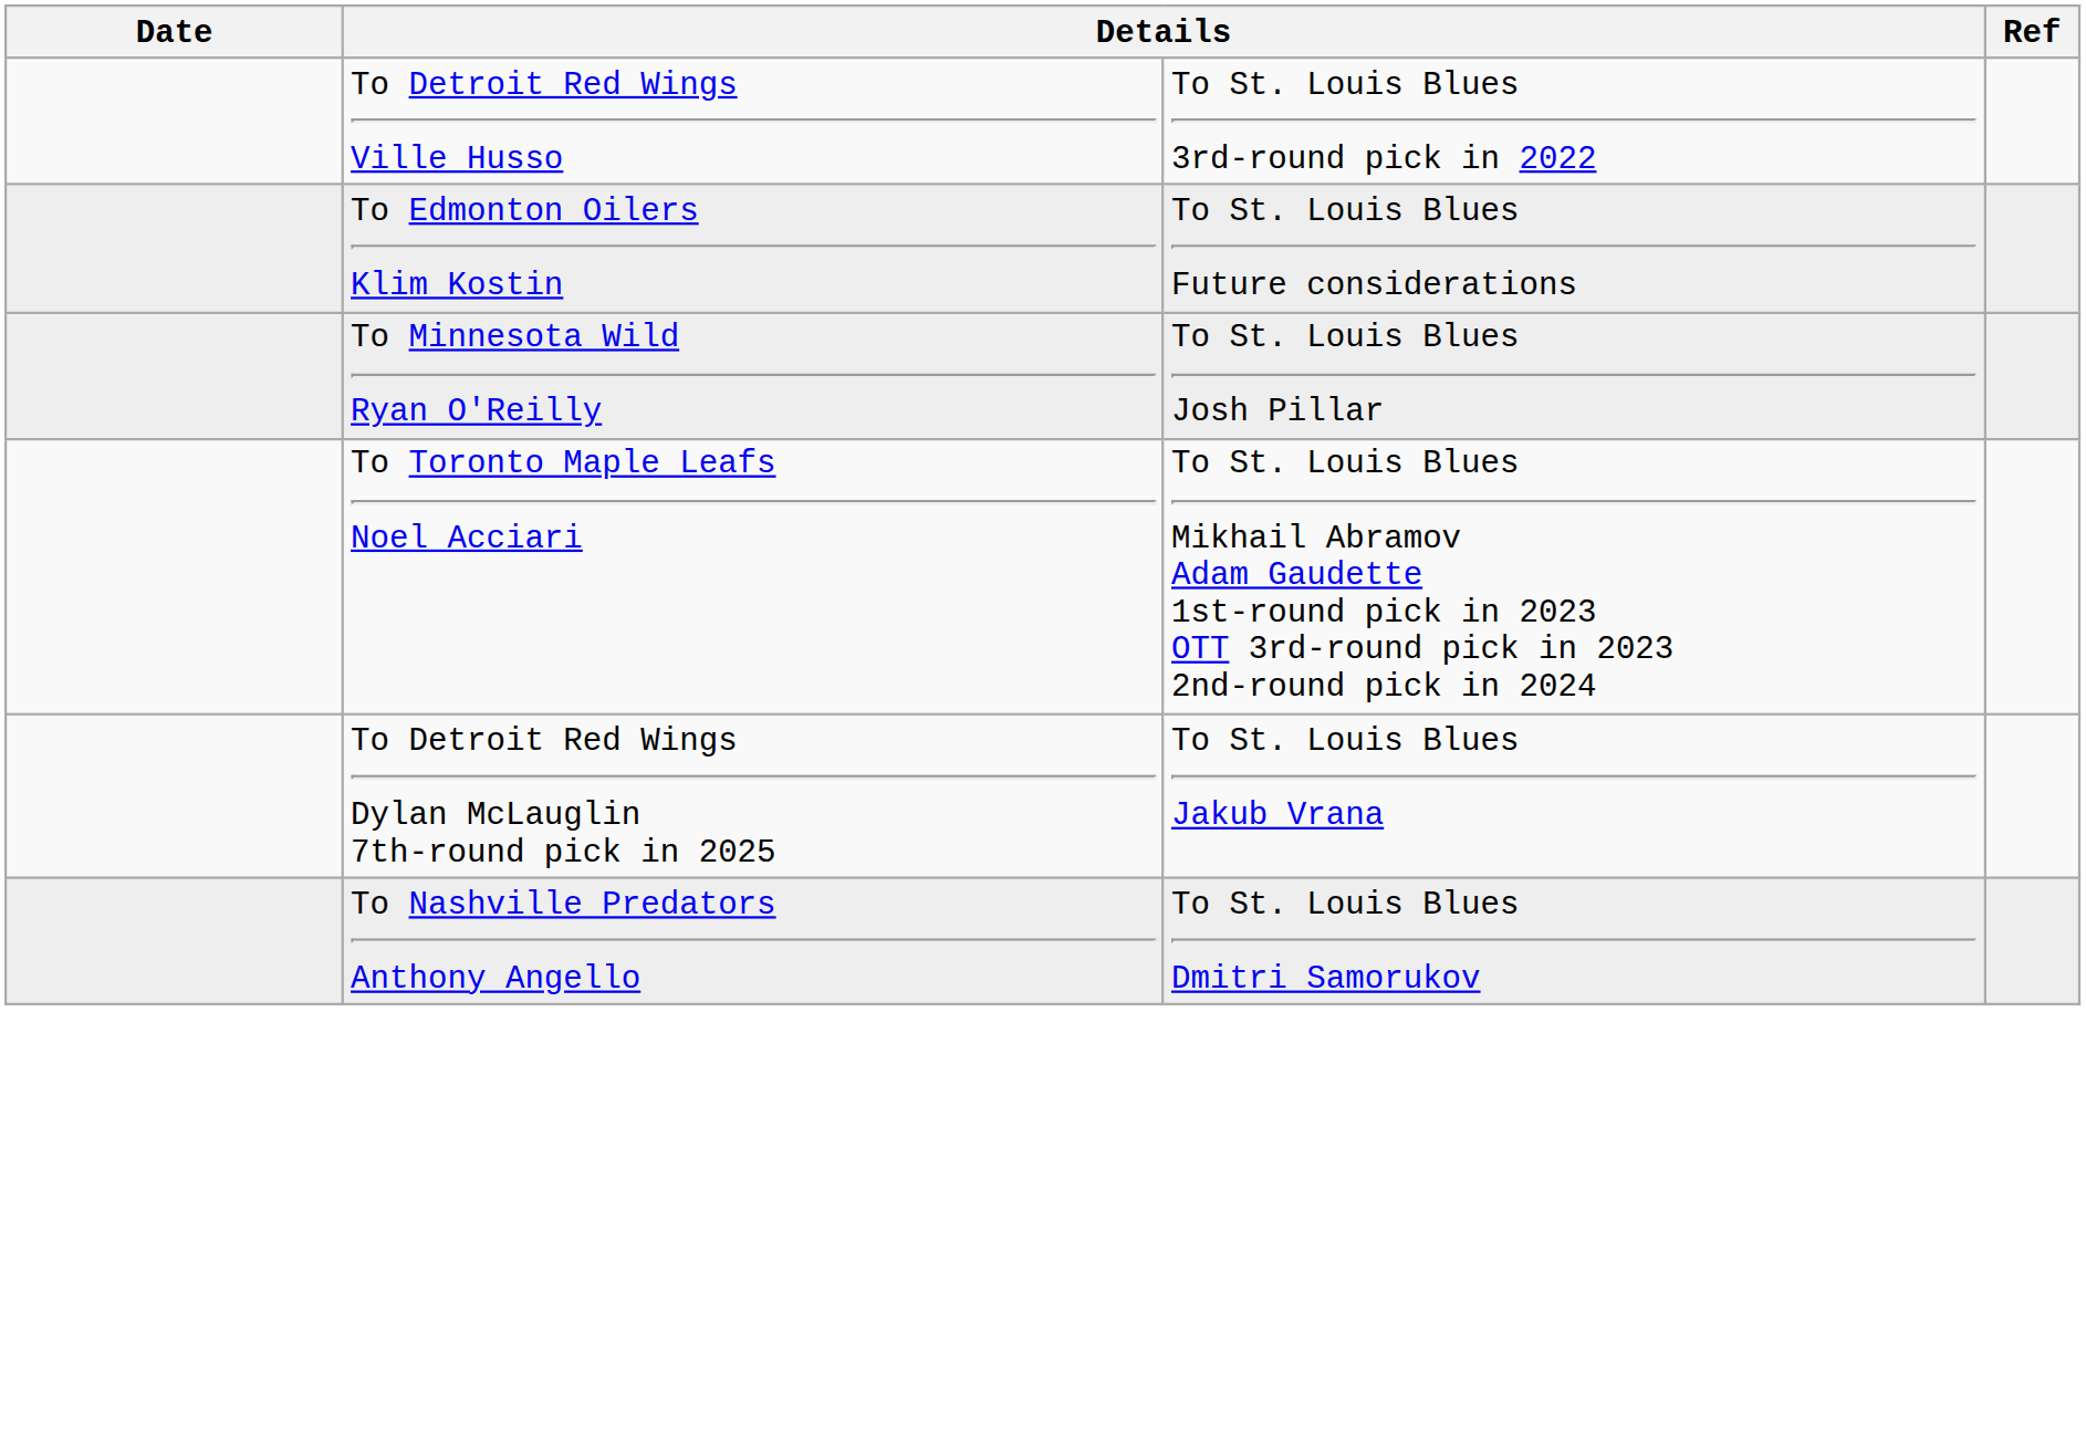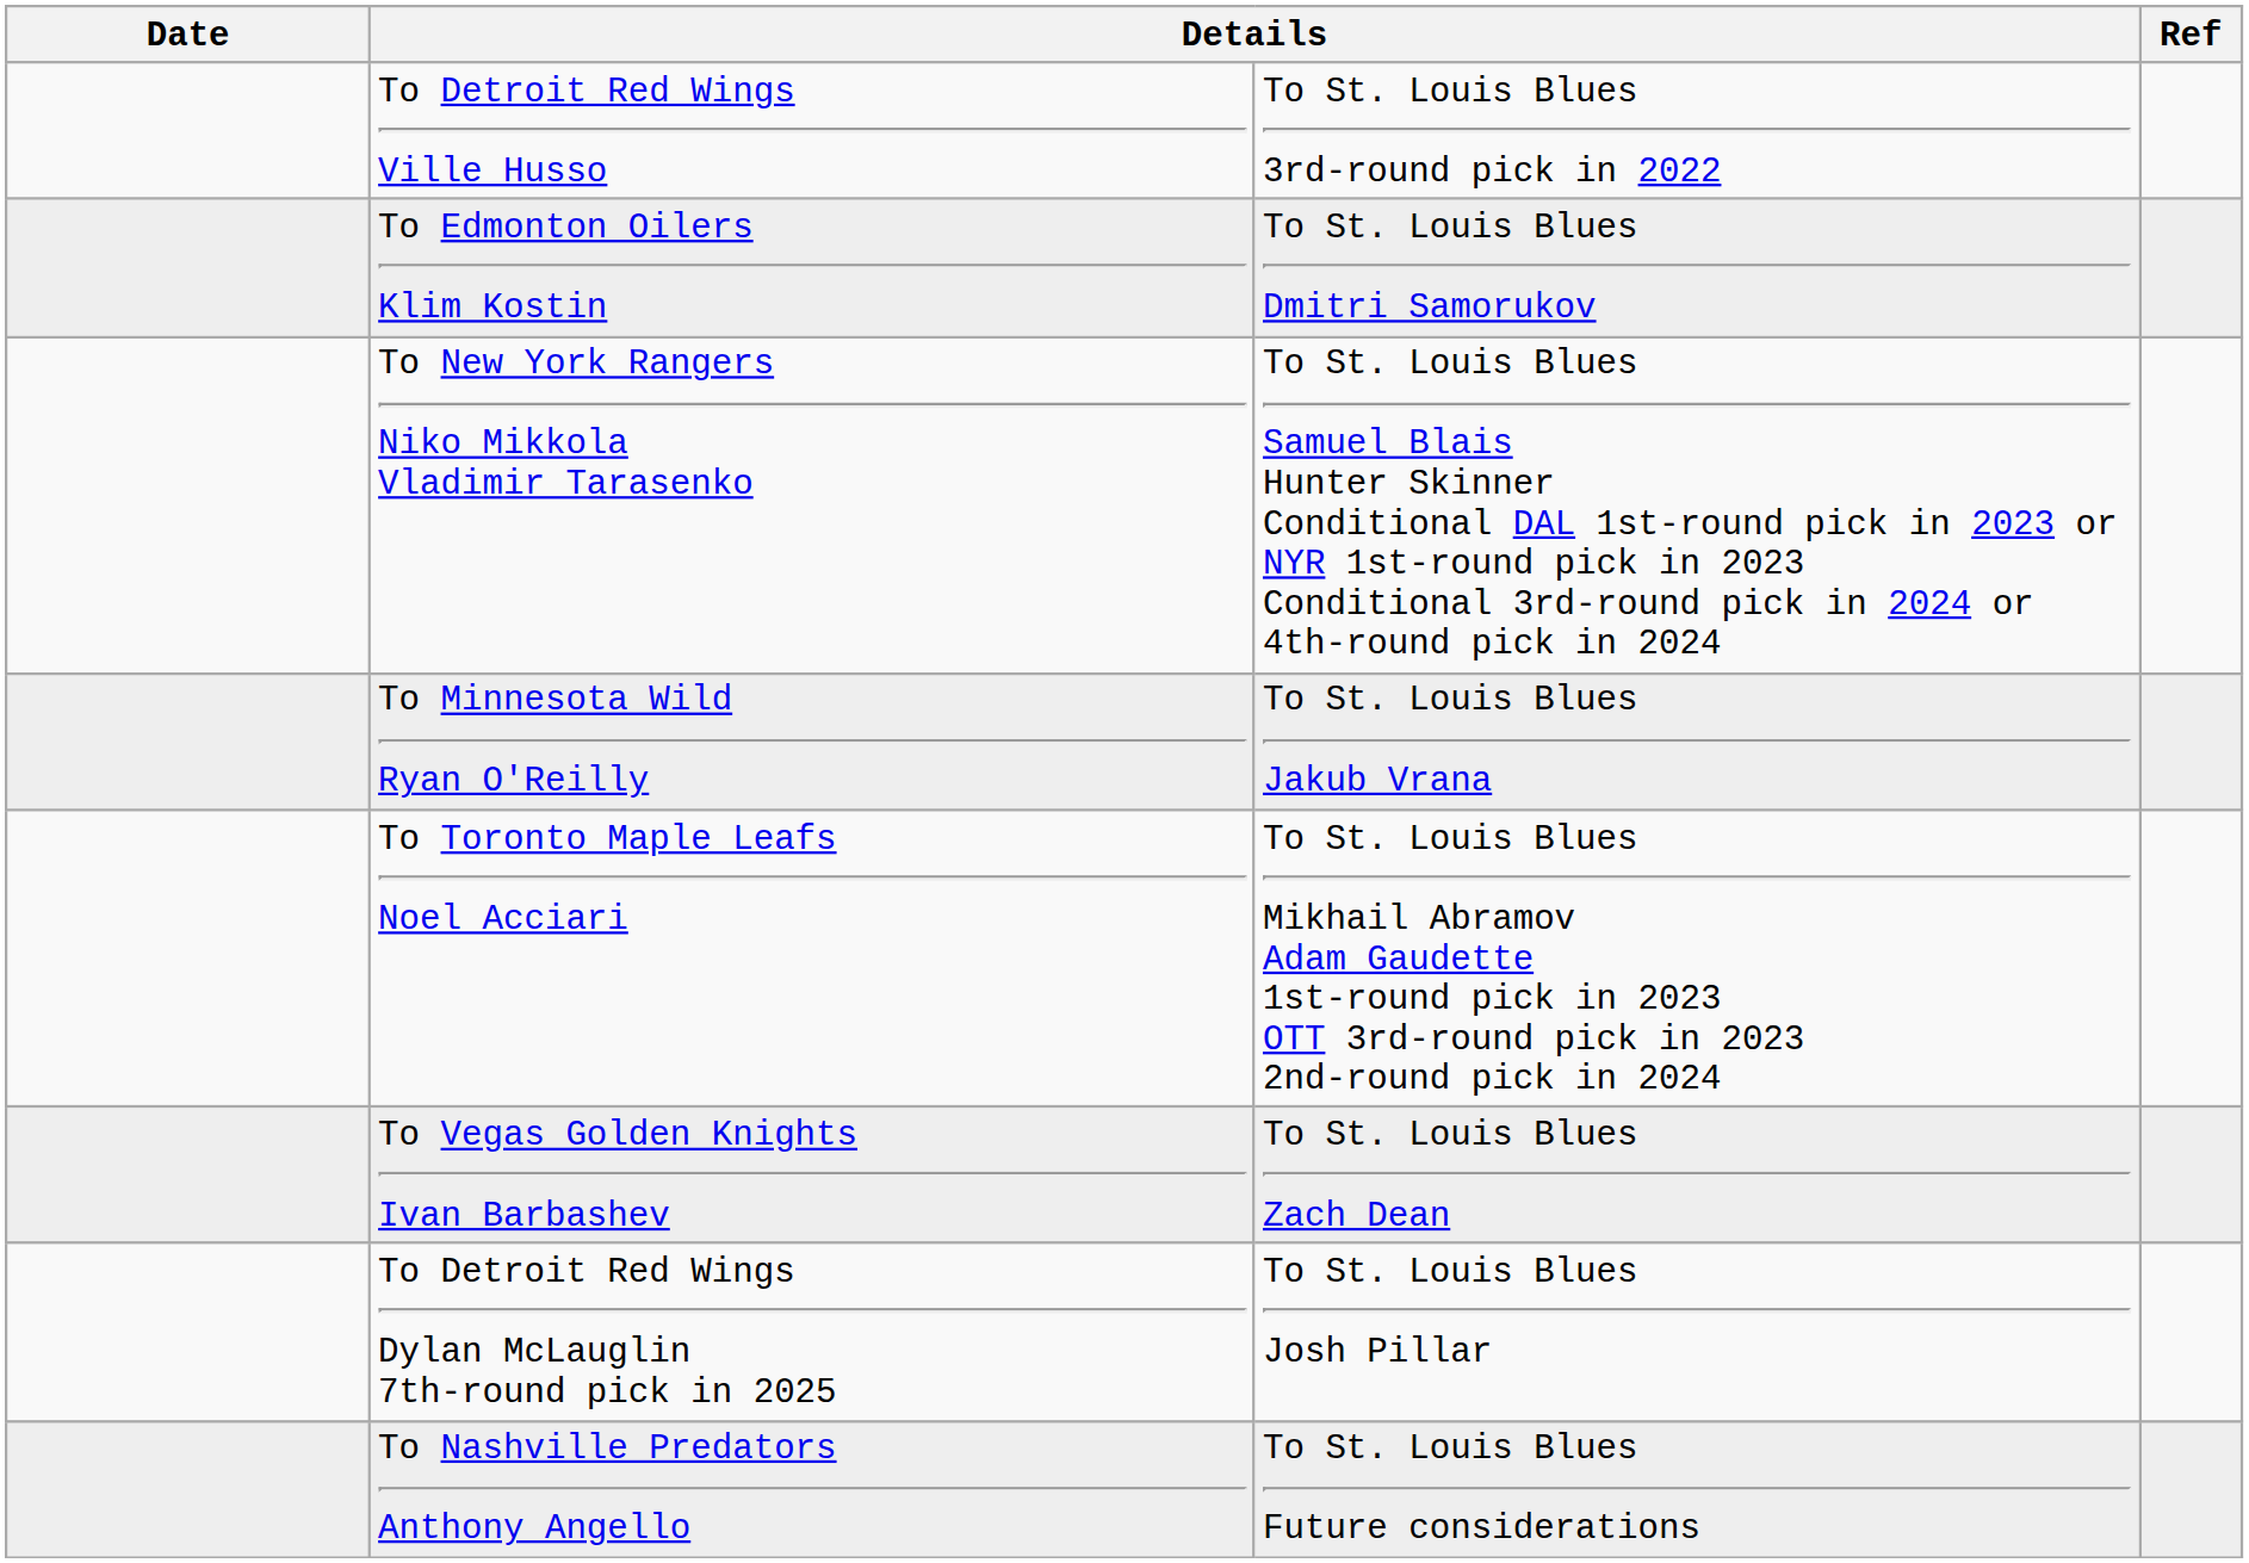To Edmonton Oilers Klim Kostin | column 3: To St. Louis Blues Future considerations -> To St. Louis Blues Dmitri Samorukov
+ row: To New York Rangers Niko Mikkola Vladimir Tarasenko | To St. Louis Blues Samuel Blais Hunter Skinner Conditional DAL 1st-round pick in 2023 or NYR 1st-round pick in 2023 Conditional 3rd-round pick in 2024 or 4th-round pick in 2024
To Minnesota Wild Ryan O'Reilly | column 3: To St. Louis Blues Josh Pillar -> To St. Louis Blues Jakub Vrana
+ row: To Vegas Golden Knights Ivan Barbashev | To St. Louis Blues Zach Dean
To Detroit Red Wings Dylan McLauglin 7th-round pick in 2025 | column 3: To St. Louis Blues Jakub Vrana -> To St. Louis Blues Josh Pillar
To Nashville Predators Anthony Angello | column 3: To St. Louis Blues Dmitri Samorukov -> To St. Louis Blues Future considerations
